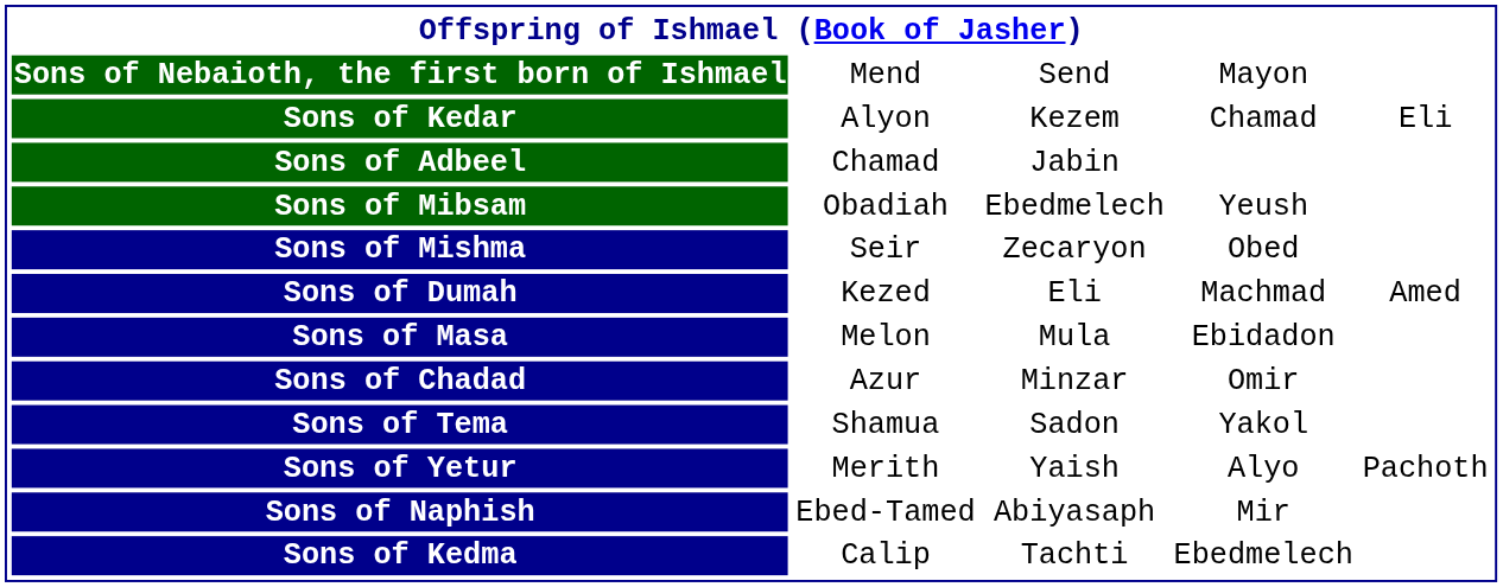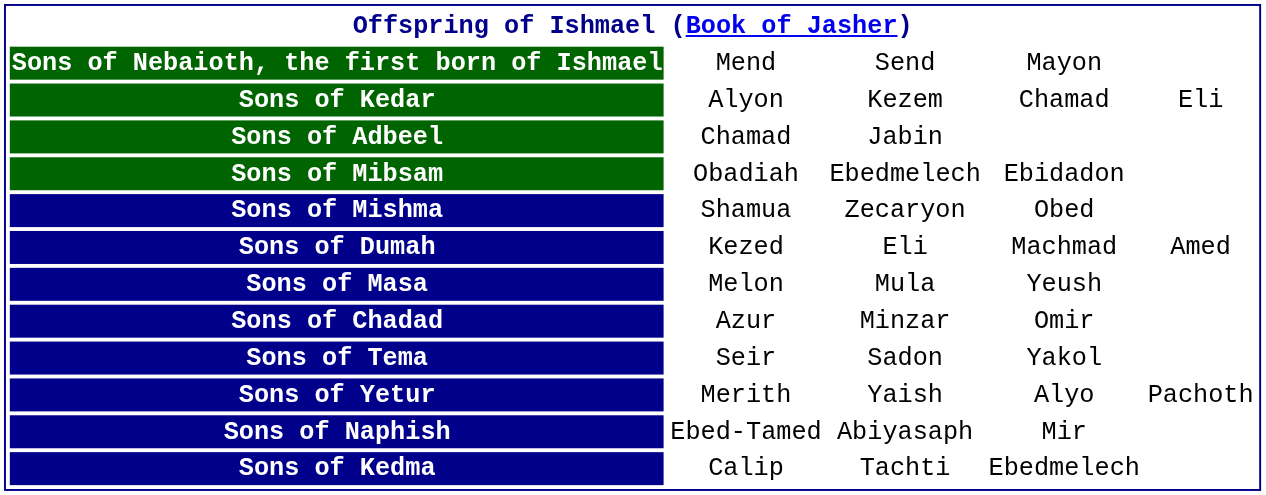Sons of Mibsam | column 13: Yeush -> Ebidadon
Sons of Mishma | column 11: Seir -> Shamua
Sons of Masa | column 13: Ebidadon -> Yeush
Sons of Tema | column 11: Shamua -> Seir
